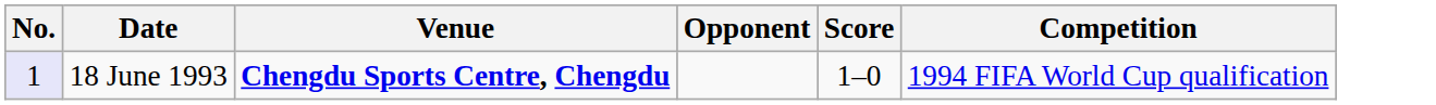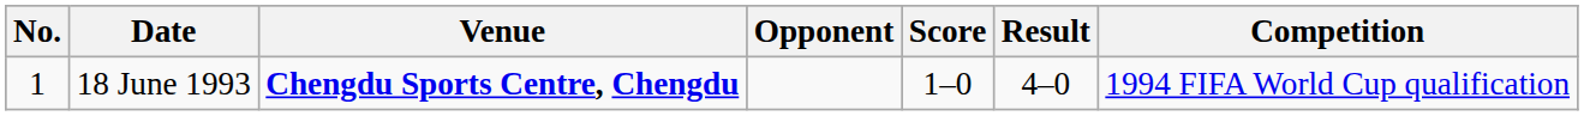+ column: Result | 4–0
18 June 1993 | No.: lavender background -> no background
